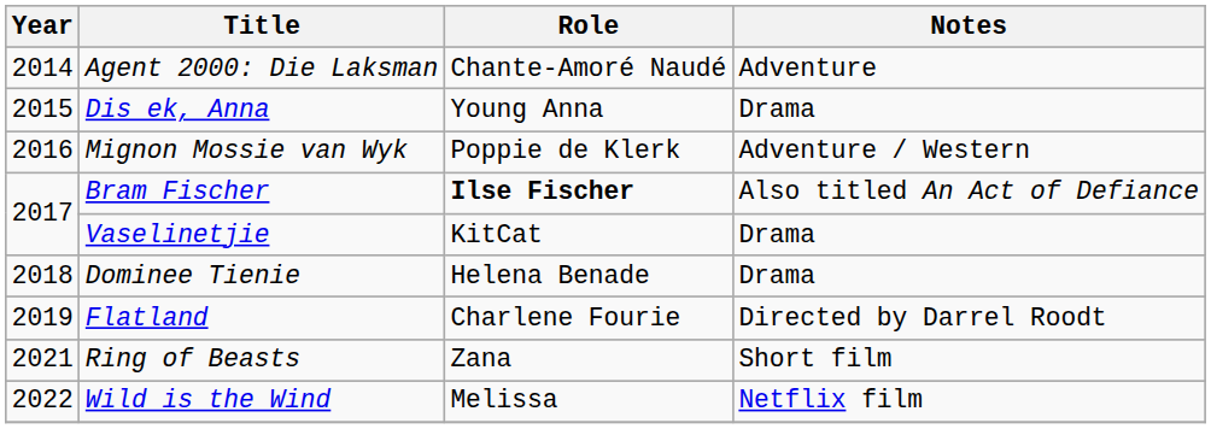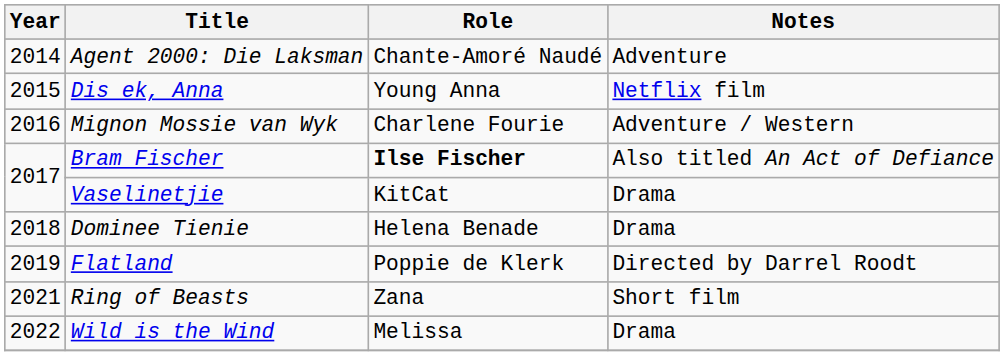Dis ek, Anna | Notes: Drama -> Netflix film
Mignon Mossie van Wyk | Role: Poppie de Klerk -> Charlene Fourie
Flatland | Role: Charlene Fourie -> Poppie de Klerk
Wild is the Wind | Notes: Netflix film -> Drama
